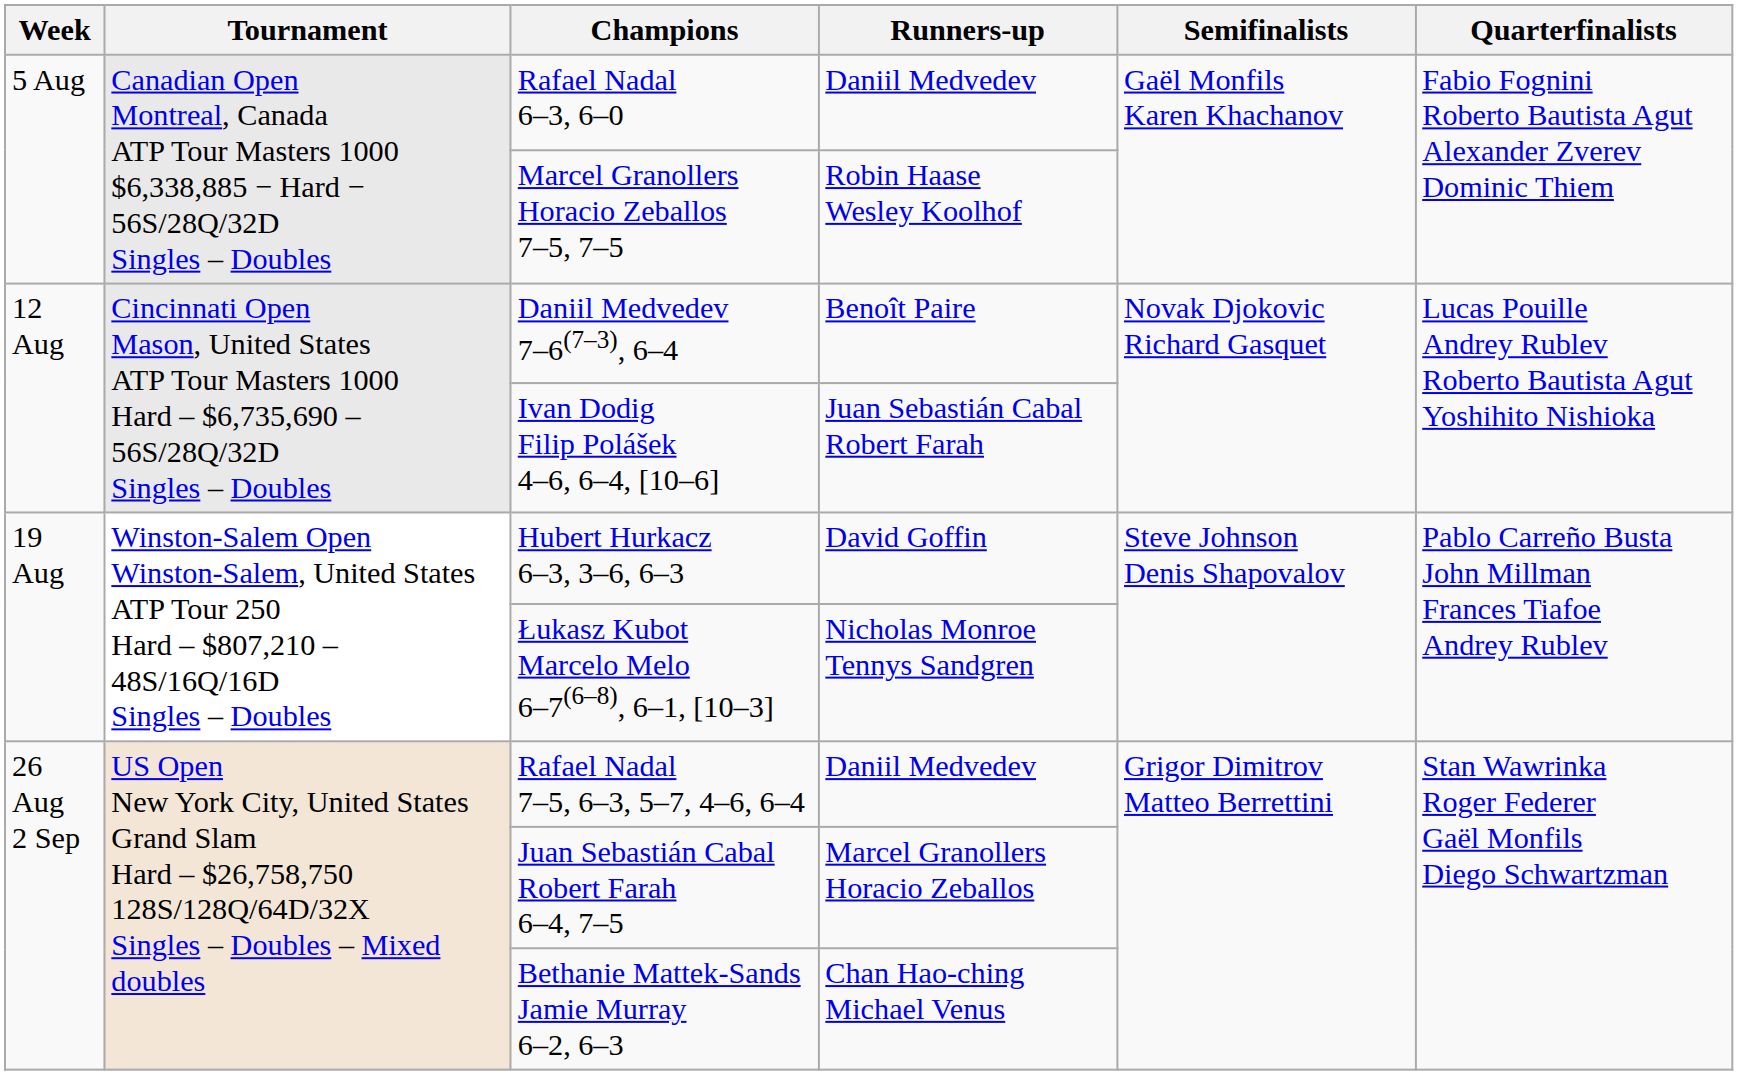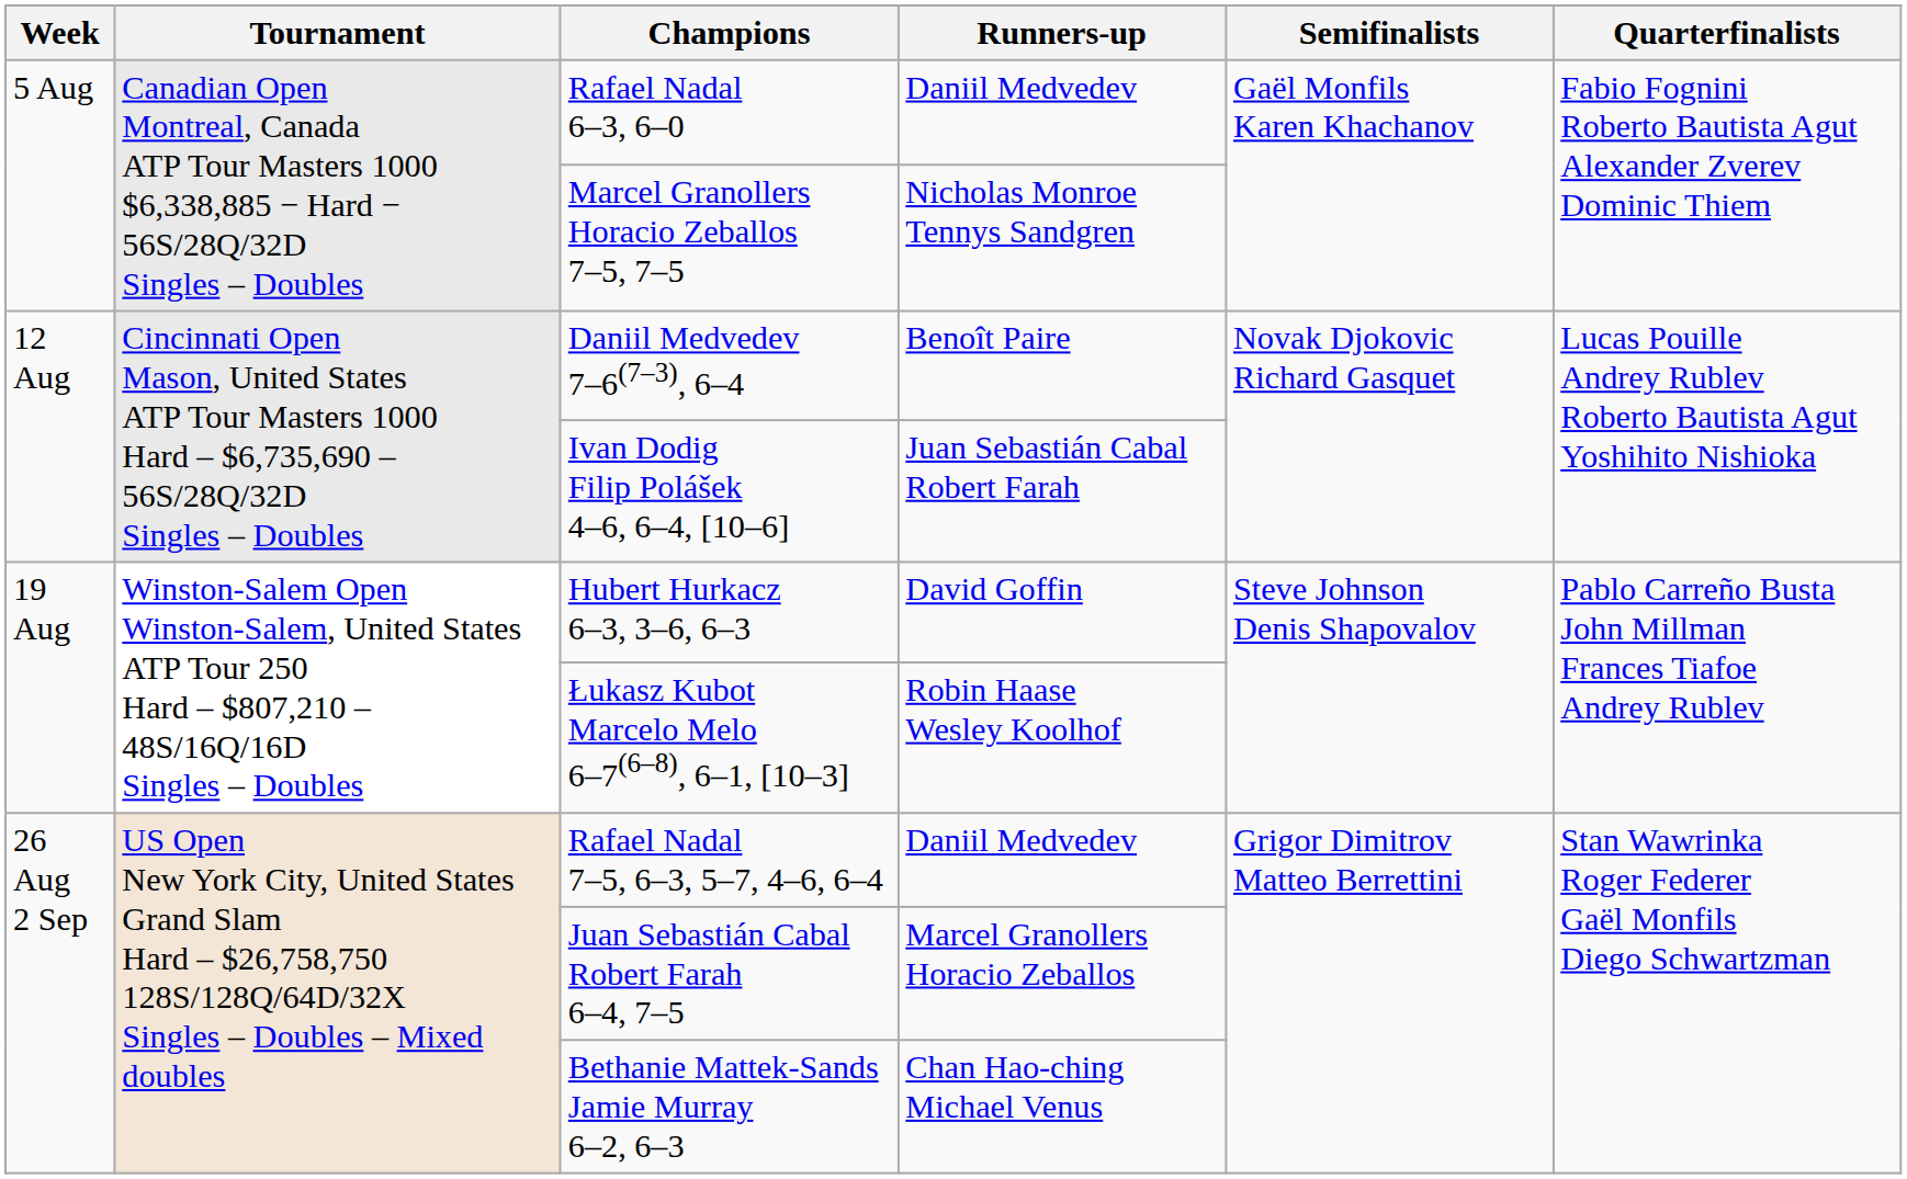Marcel Granollers Horacio Zeballos 7–5, 7–5 | Runners-up: Robin Haase Wesley Koolhof -> Nicholas Monroe Tennys Sandgren
Łukasz Kubot Marcelo Melo 6–7(6–8), 6–1, [10–3] | Runners-up: Nicholas Monroe Tennys Sandgren -> Robin Haase Wesley Koolhof
